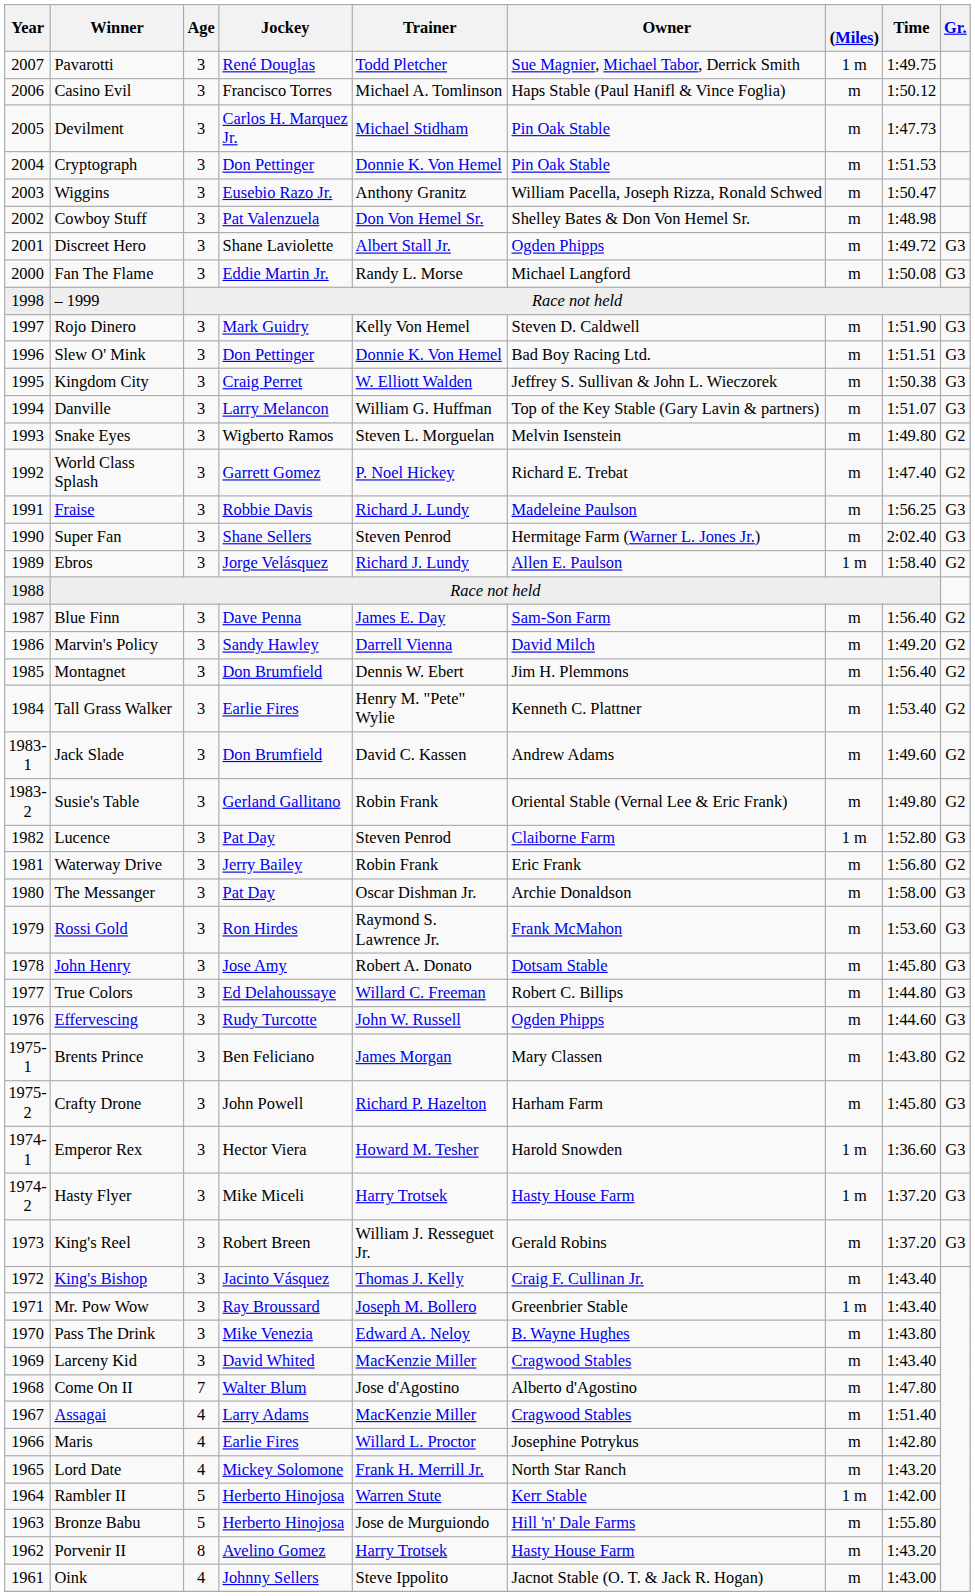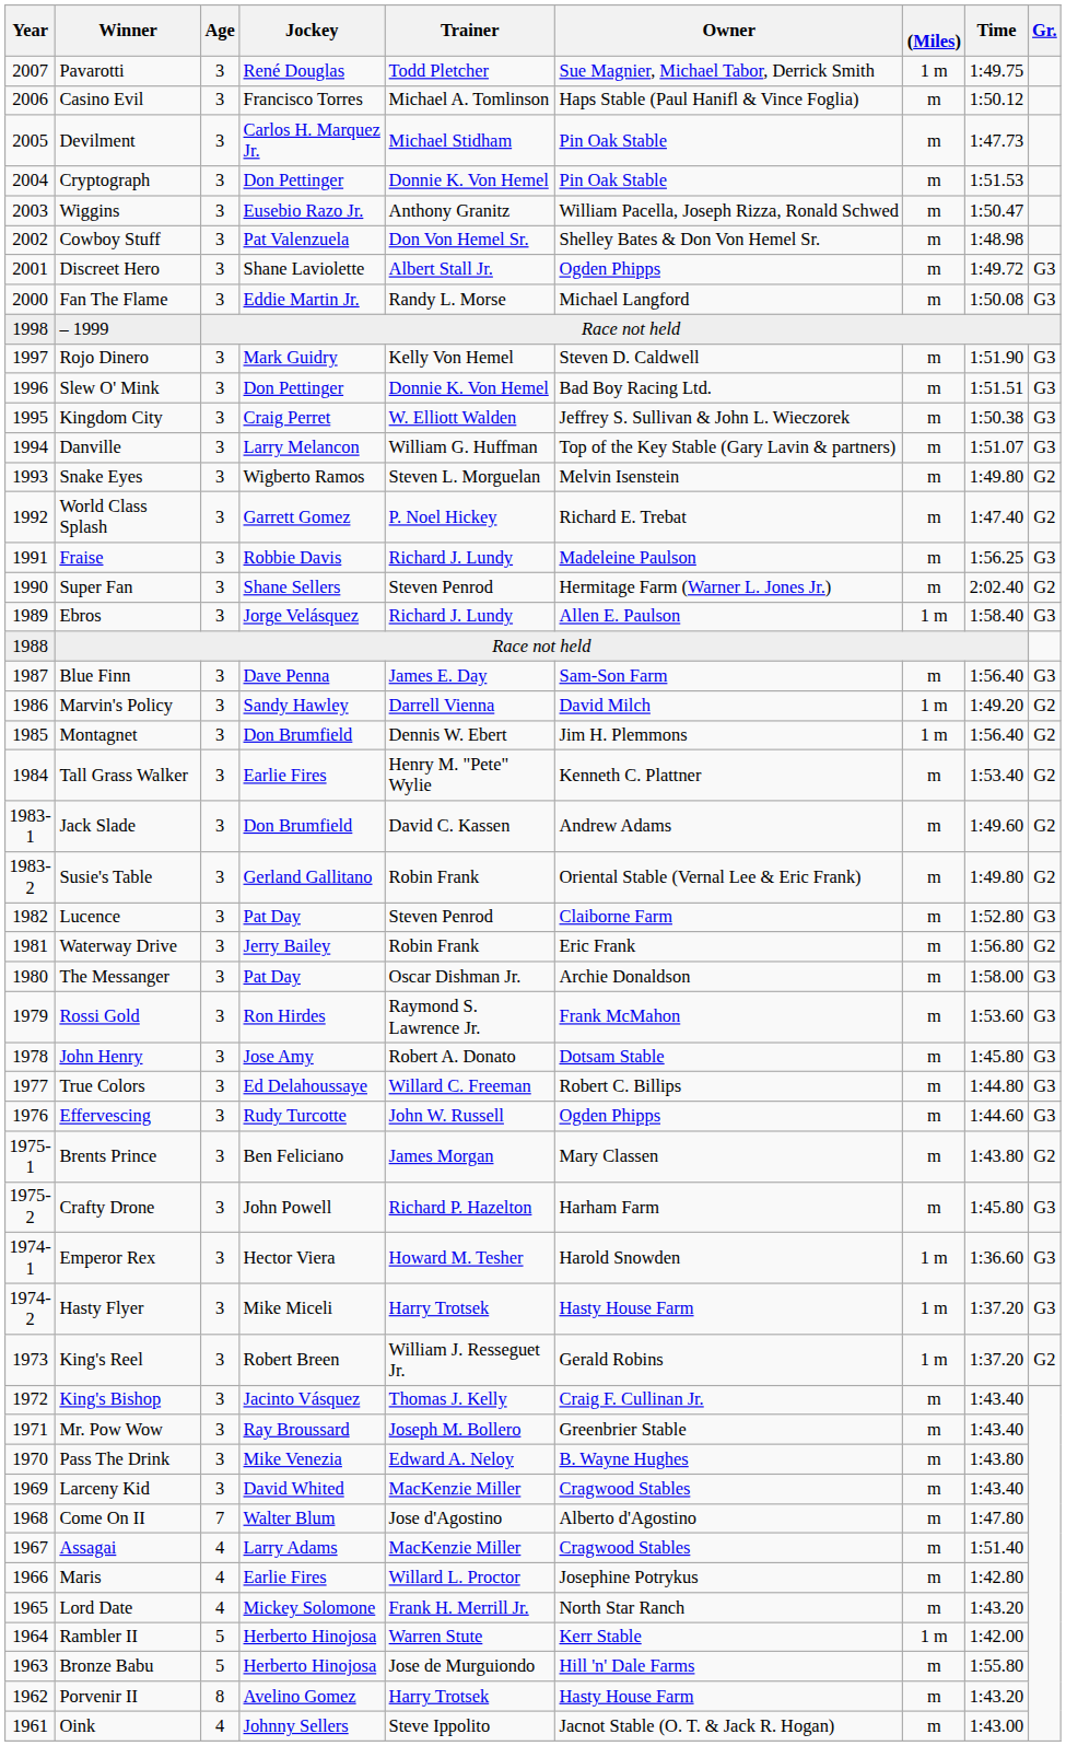Super Fan | Gr.: G3 -> G2
Ebros | Gr.: G2 -> G3
Blue Finn | Gr.: G2 -> G3
Marvin's Policy | (Miles): m -> 1 m
Montagnet | (Miles): m -> 1 m
Lucence | (Miles): 1 m -> m
King's Reel | (Miles): m -> 1 m
King's Reel | Gr.: G3 -> G2
Mr. Pow Wow | (Miles): 1 m -> m
